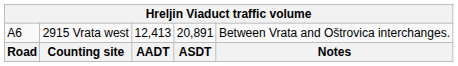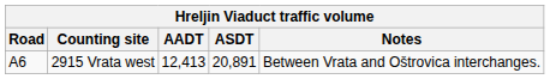rows swapped: Road <-> A6
